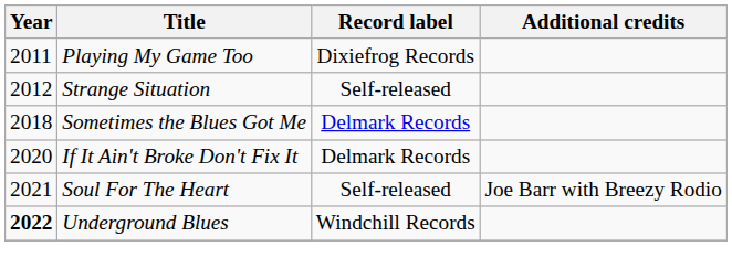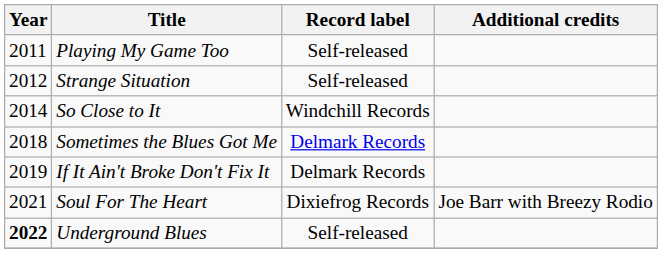Playing My Game Too | Record label: Dixiefrog Records -> Self-released
+ row: 2014 | So Close to It | Windchill Records
If It Ain't Broke Don't Fix It | Year: 2020 -> 2019
Soul For The Heart | Record label: Self-released -> Dixiefrog Records
Underground Blues | Record label: Windchill Records -> Self-released
